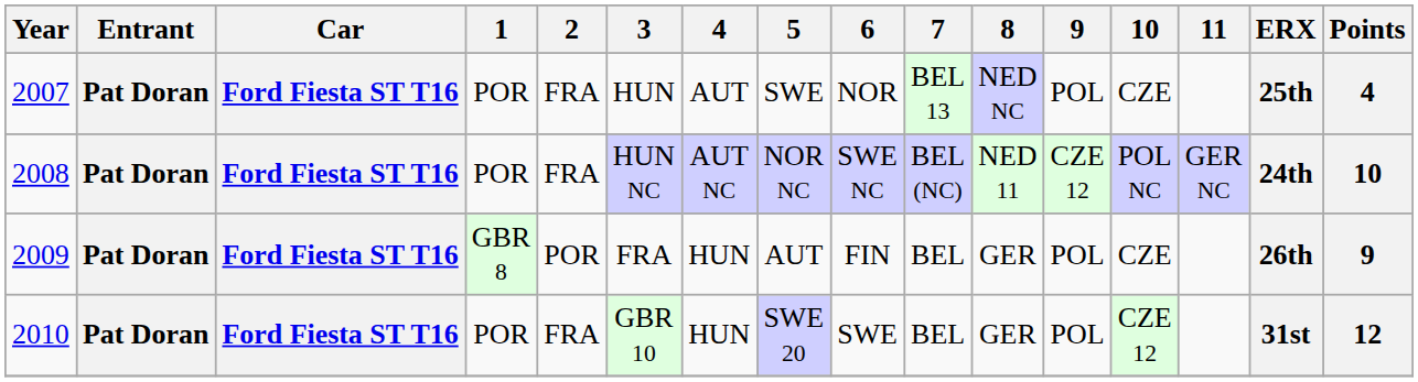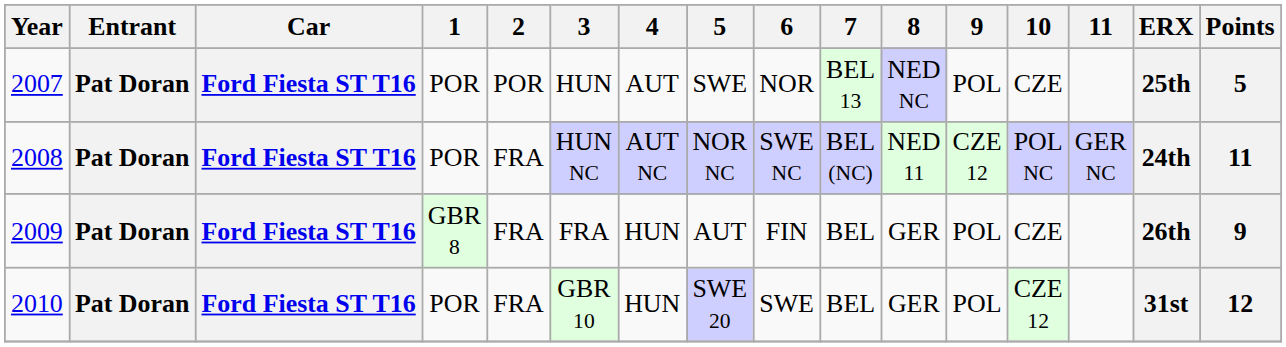2007 | 2: FRA -> POR
2007 | Points: 4 -> 5
2008 | Points: 10 -> 11
2009 | 2: POR -> FRA
